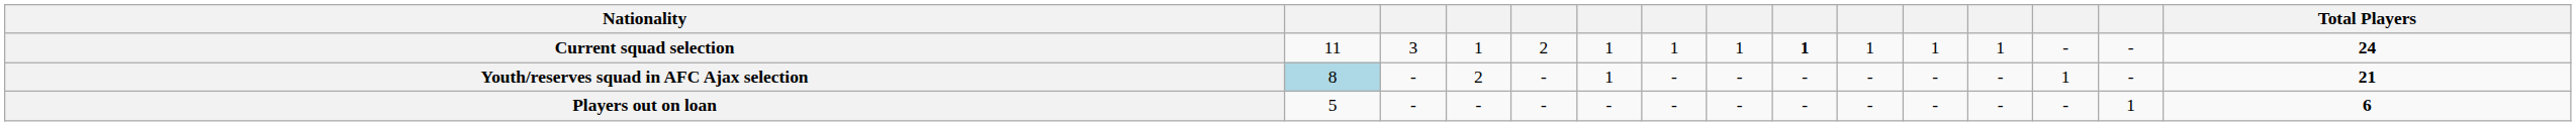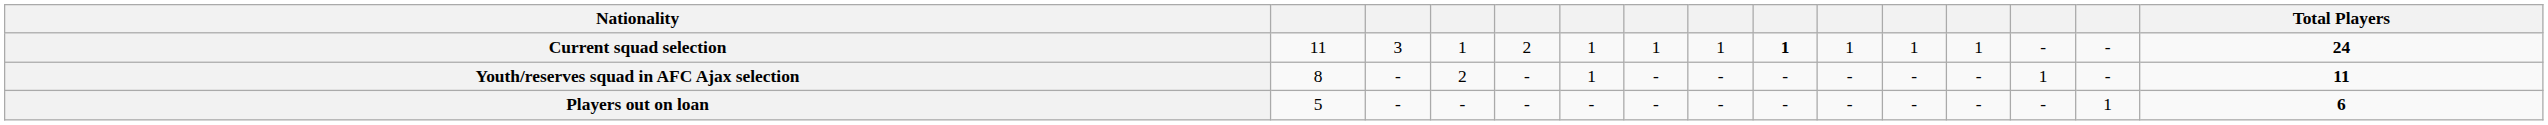Youth/reserves squad in AFC Ajax selection | column 2: lightblue background -> no background
Youth/reserves squad in AFC Ajax selection | Total Players: 21 -> 11
